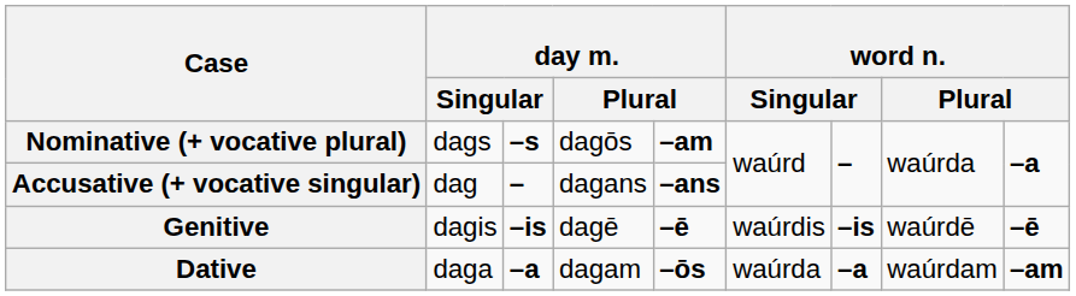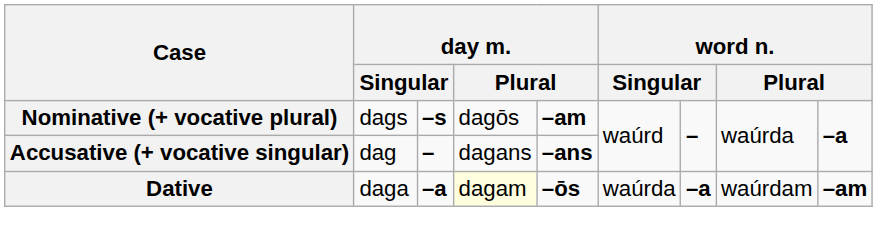- row: Genitive | dagis | –is | dagē | –ē | waúrdis | –is | waúrdē | –ē
Dative | column 4: no background -> lightyellow background
